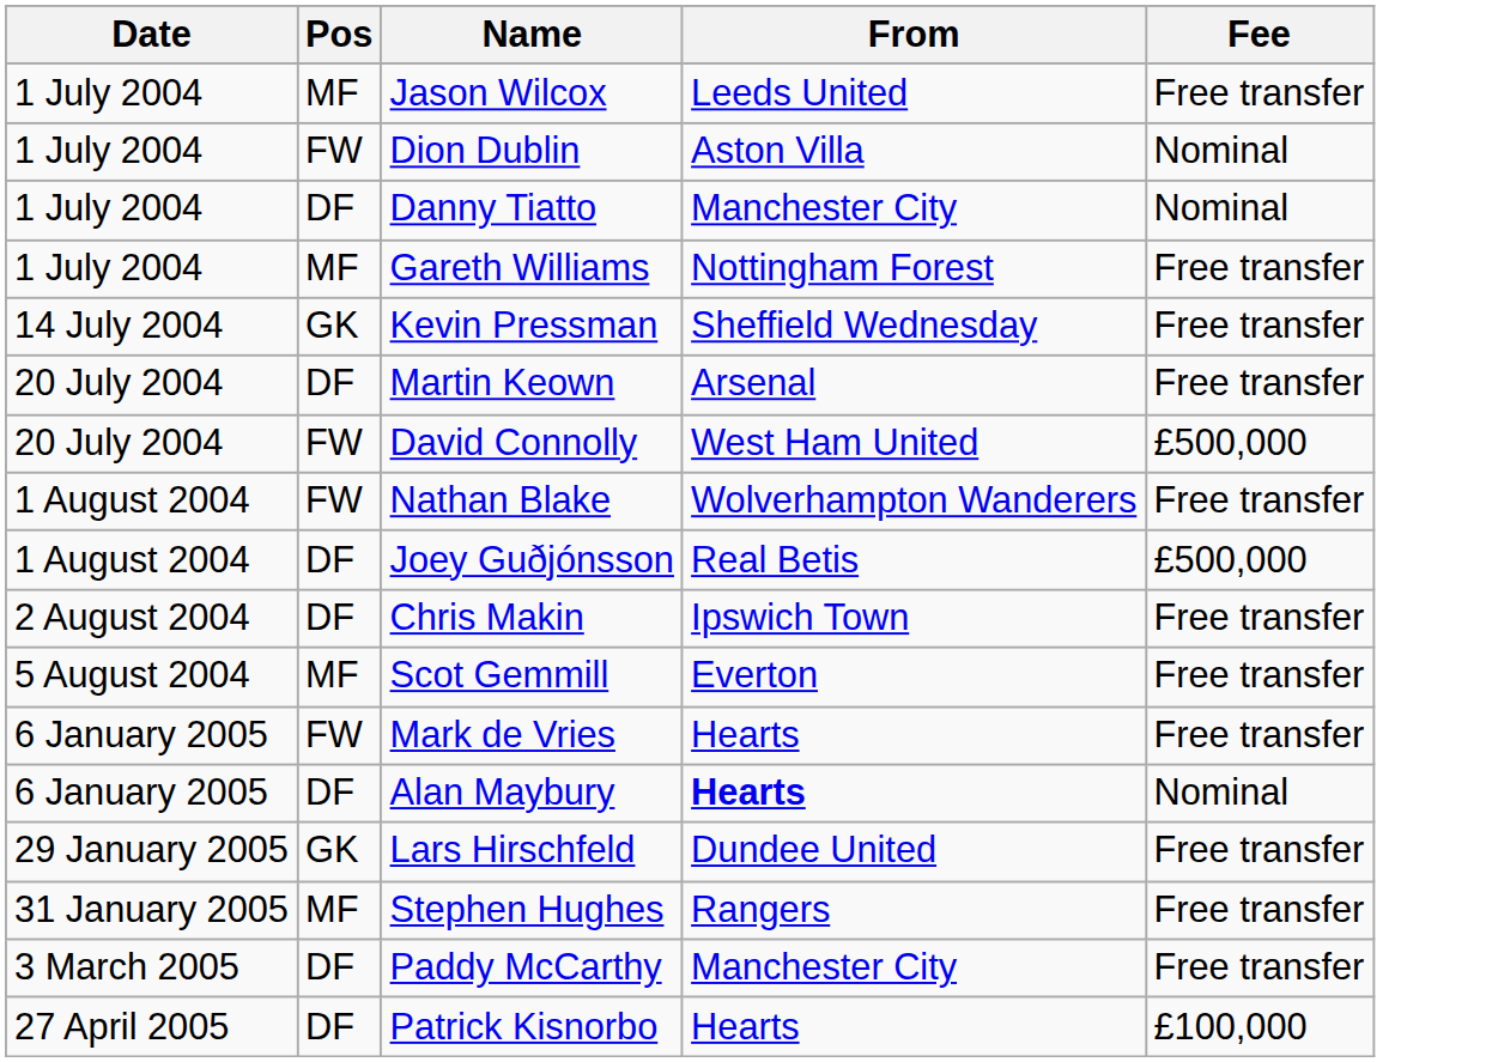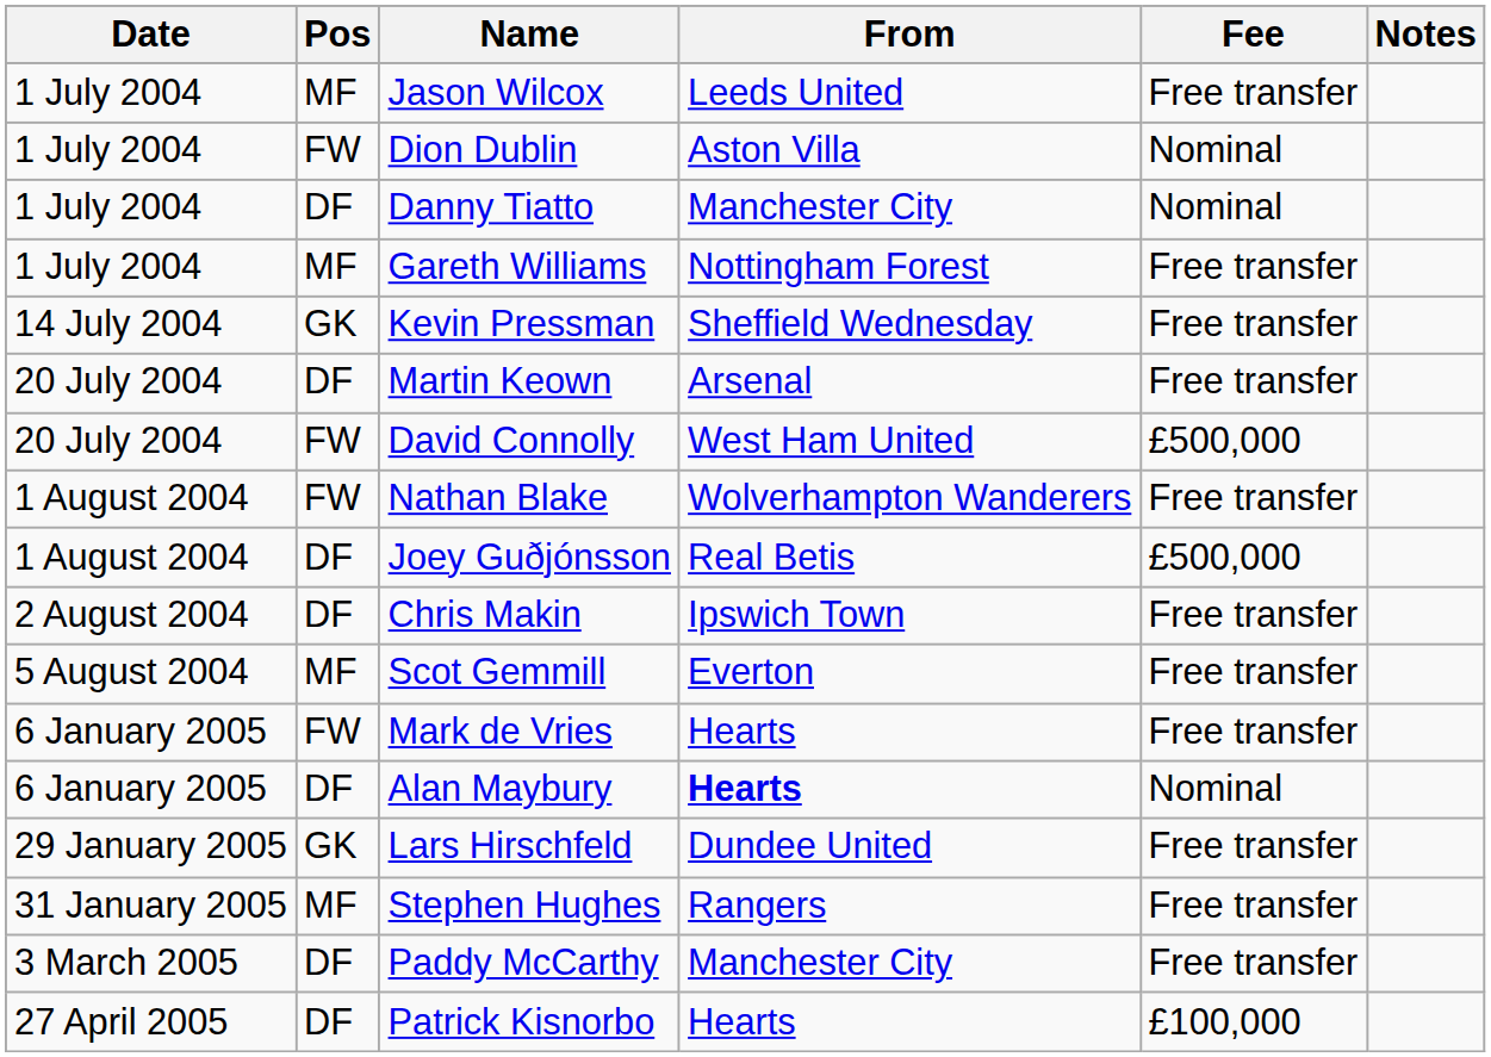+ column: Notes
